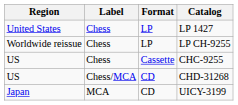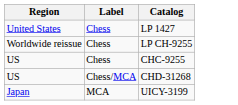- column: Format | LP | LP | Cassette | CD | CD
